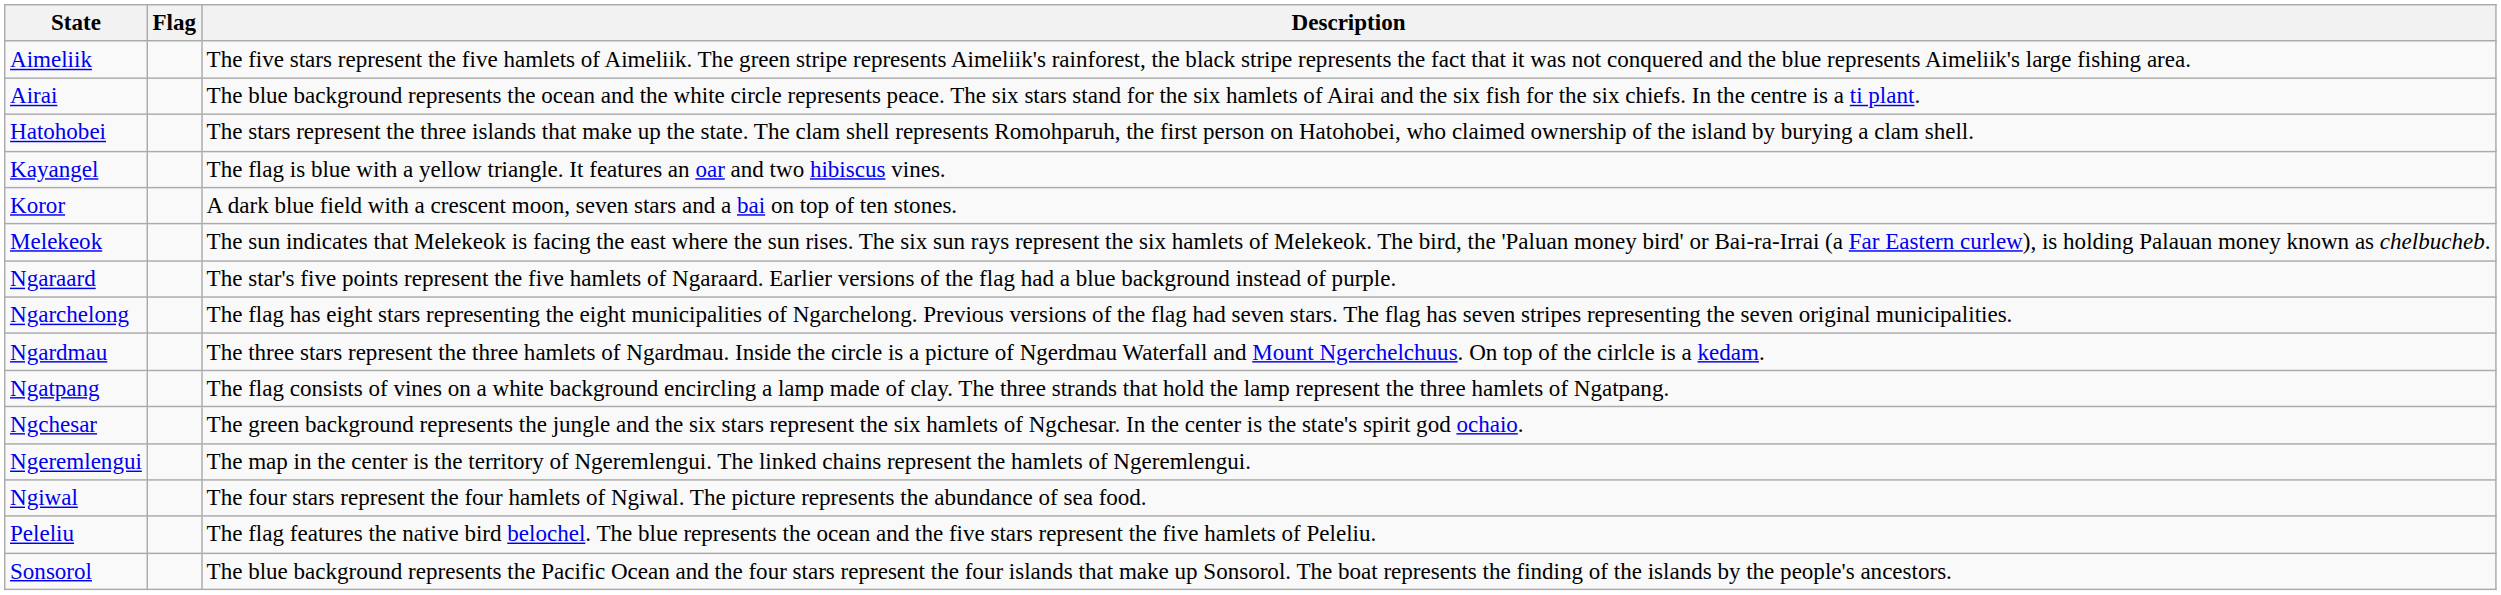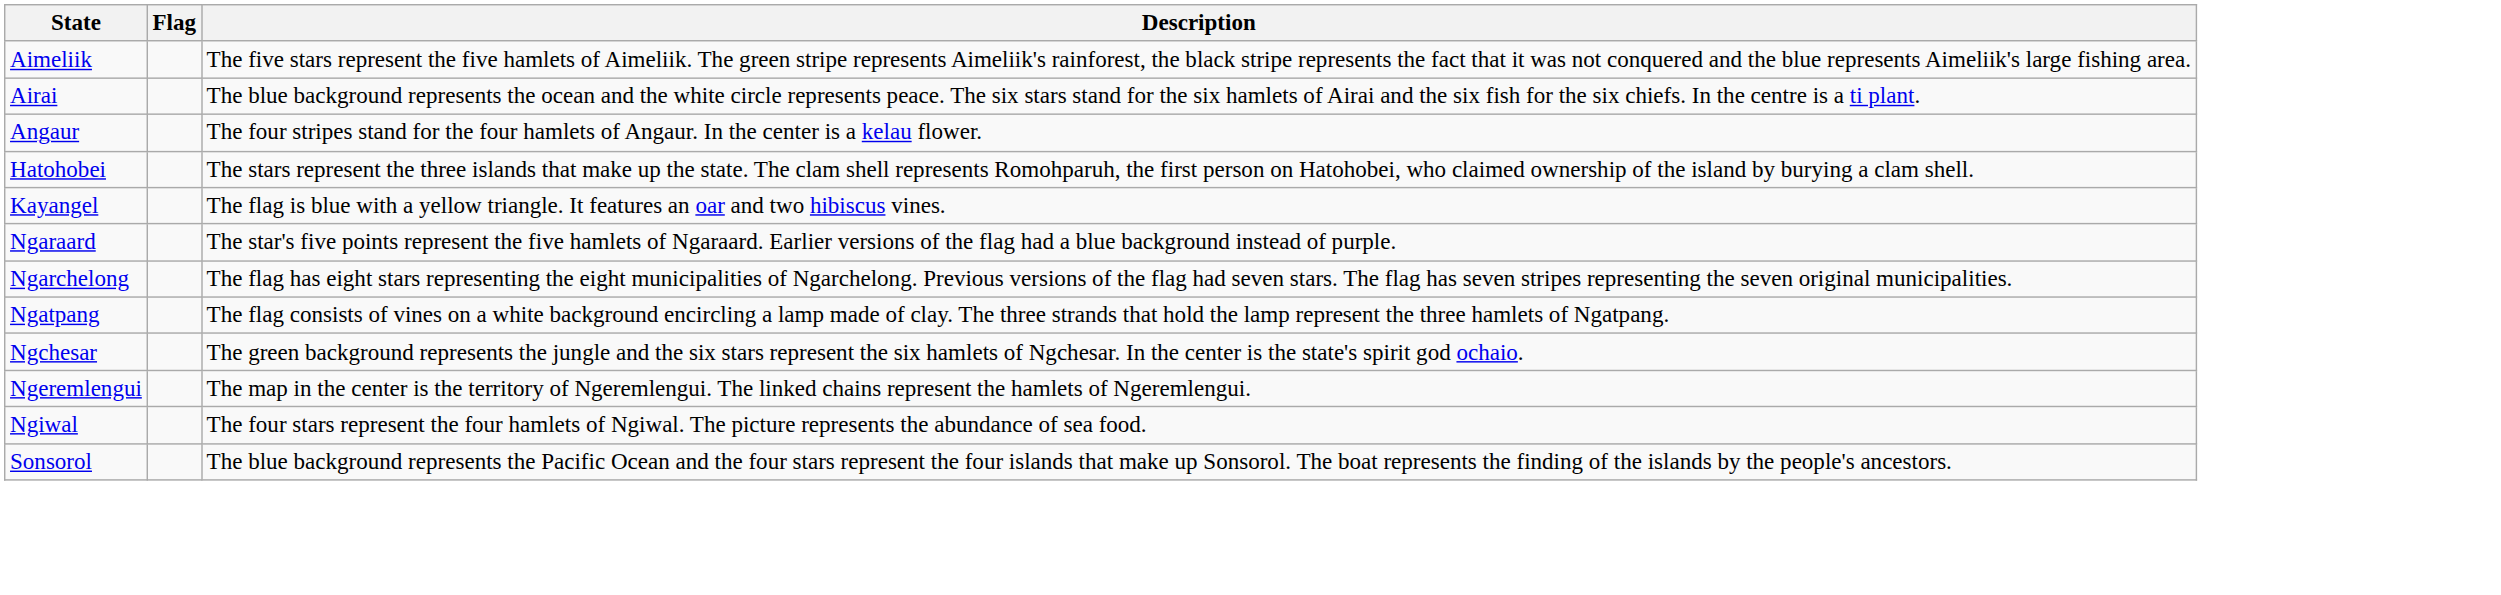+ row: Angaur | The four stripes stand for the four hamlets of Angaur. In the center is a kelau flower.
- row: Koror | A dark blue field with a crescent moon, seven stars and a bai on top of ten stones.
- row: Melekeok | The sun indicates that Melekeok is facing the east where the sun rises. The six sun rays represent the six hamlets of Melekeok. The bird, the 'Paluan money bird' or Bai-ra-Irrai (a Far Eastern curlew), is holding Palauan money known as chelbucheb.
- row: Ngardmau | The three stars represent the three hamlets of Ngardmau. Inside the circle is a picture of Ngerdmau Waterfall and Mount Ngerchelchuus. On top of the cirlcle is a kedam.
- row: Peleliu | The flag features the native bird belochel. The blue represents the ocean and the five stars represent the five hamlets of Peleliu.
